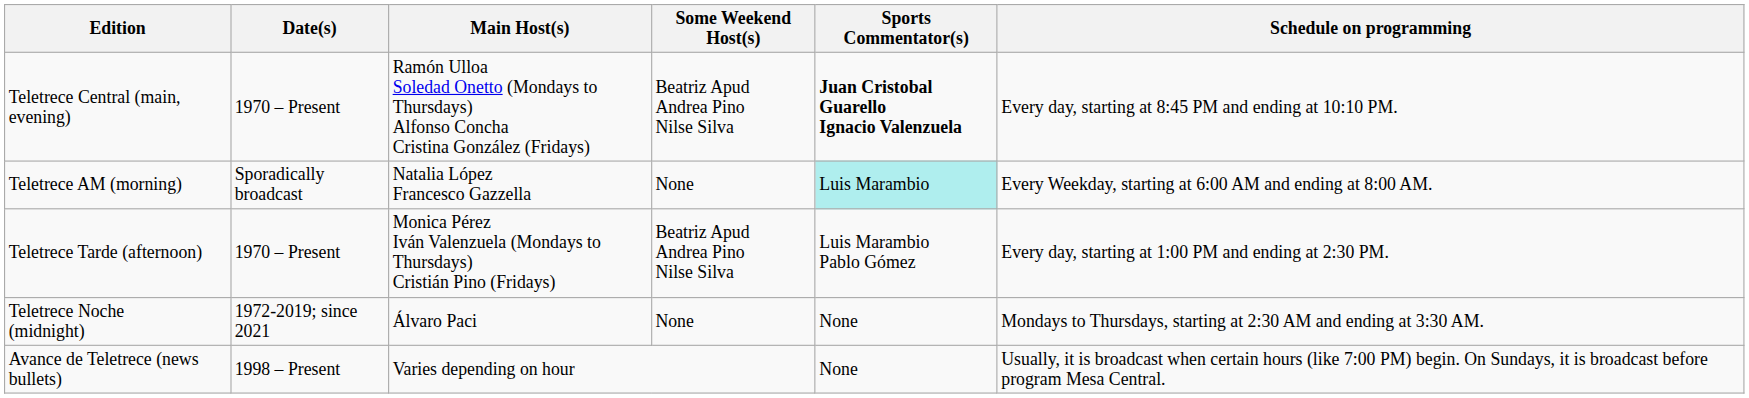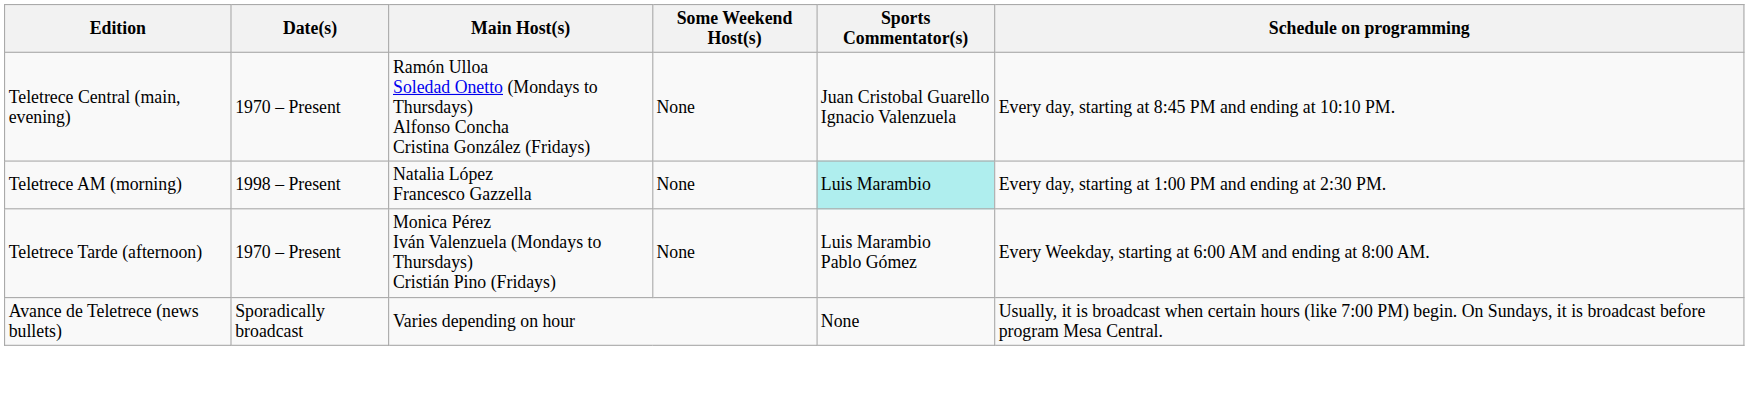Teletrece Central (main, evening) | Some Weekend Host(s): Beatriz Apud Andrea Pino Nilse Silva -> None
Teletrece Central (main, evening) | Sports Commentator(s): bold -> normal
Teletrece AM (morning) | Date(s): Sporadically broadcast -> 1998 – Present
Teletrece AM (morning) | Schedule on programming: Every Weekday, starting at 6:00 AM and ending at 8:00 AM. -> Every day, starting at 1:00 PM and ending at 2:30 PM.
Teletrece Tarde (afternoon) | Some Weekend Host(s): Beatriz Apud Andrea Pino Nilse Silva -> None
Teletrece Tarde (afternoon) | Schedule on programming: Every day, starting at 1:00 PM and ending at 2:30 PM. -> Every Weekday, starting at 6:00 AM and ending at 8:00 AM.
- row: Teletrece Noche (midnight) | 1972-2019; since 2021 | Álvaro Paci | None | None | Mondays to Thursdays, starting at 2:30 AM and ending at 3:30 AM.
Avance de Teletrece (news bullets) | Date(s): 1998 – Present -> Sporadically broadcast
